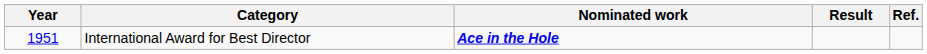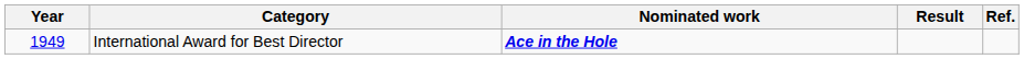International Award for Best Director | Year: 1951 -> 1949
